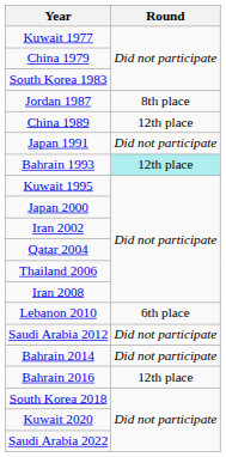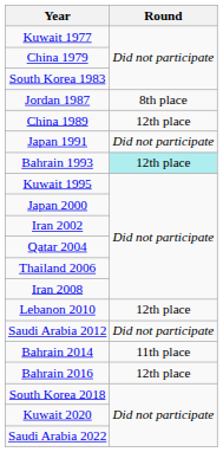Lebanon 2010 | Round: 6th place -> 12th place
Bahrain 2014 | Round: Did not participate -> 11th place
